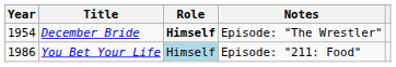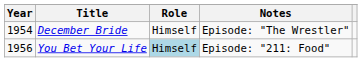December Bride | Role: bold -> normal
You Bet Your Life | Year: 1986 -> 1956
